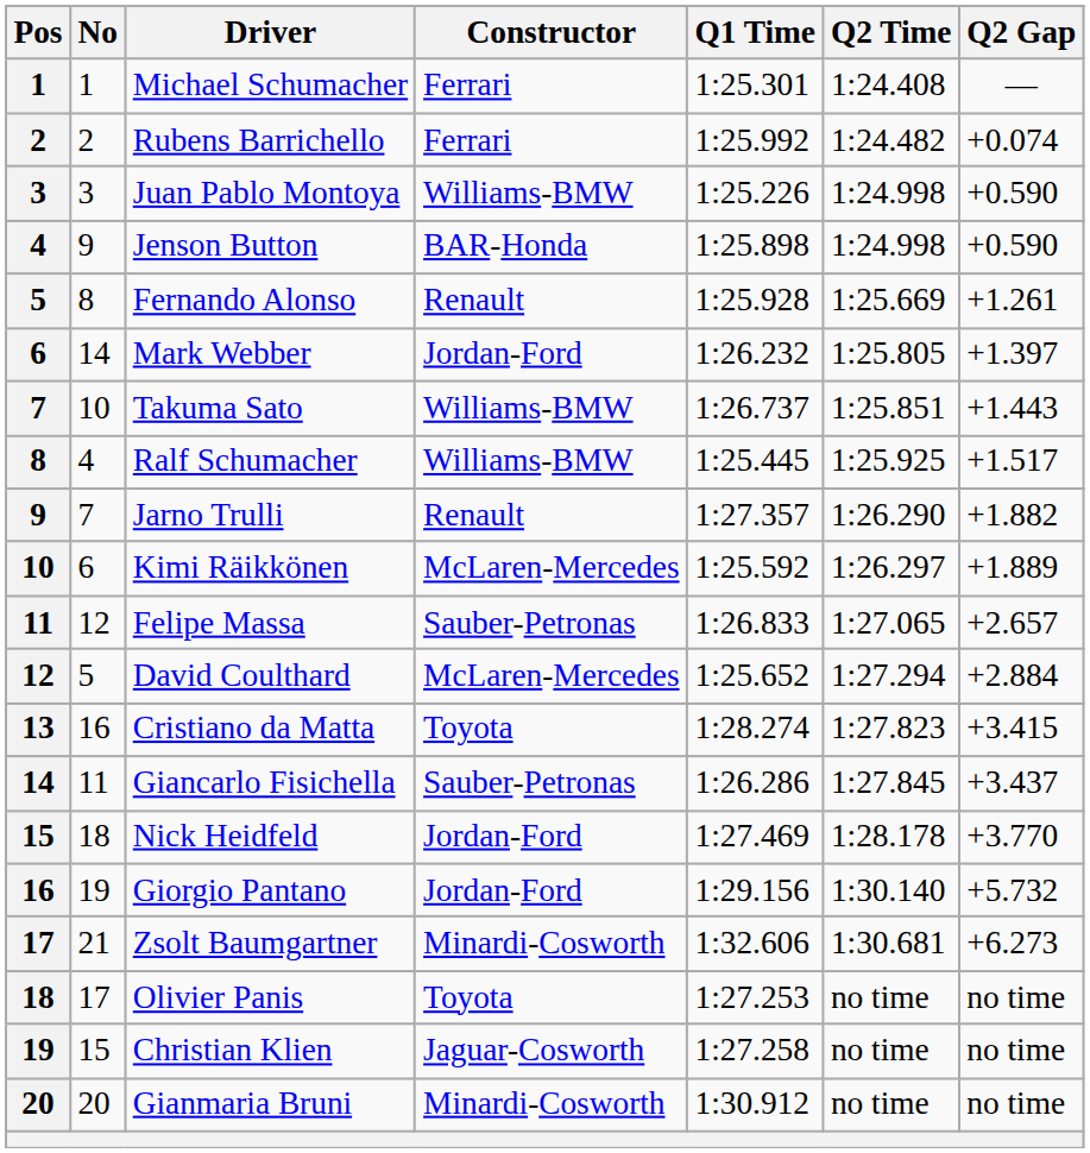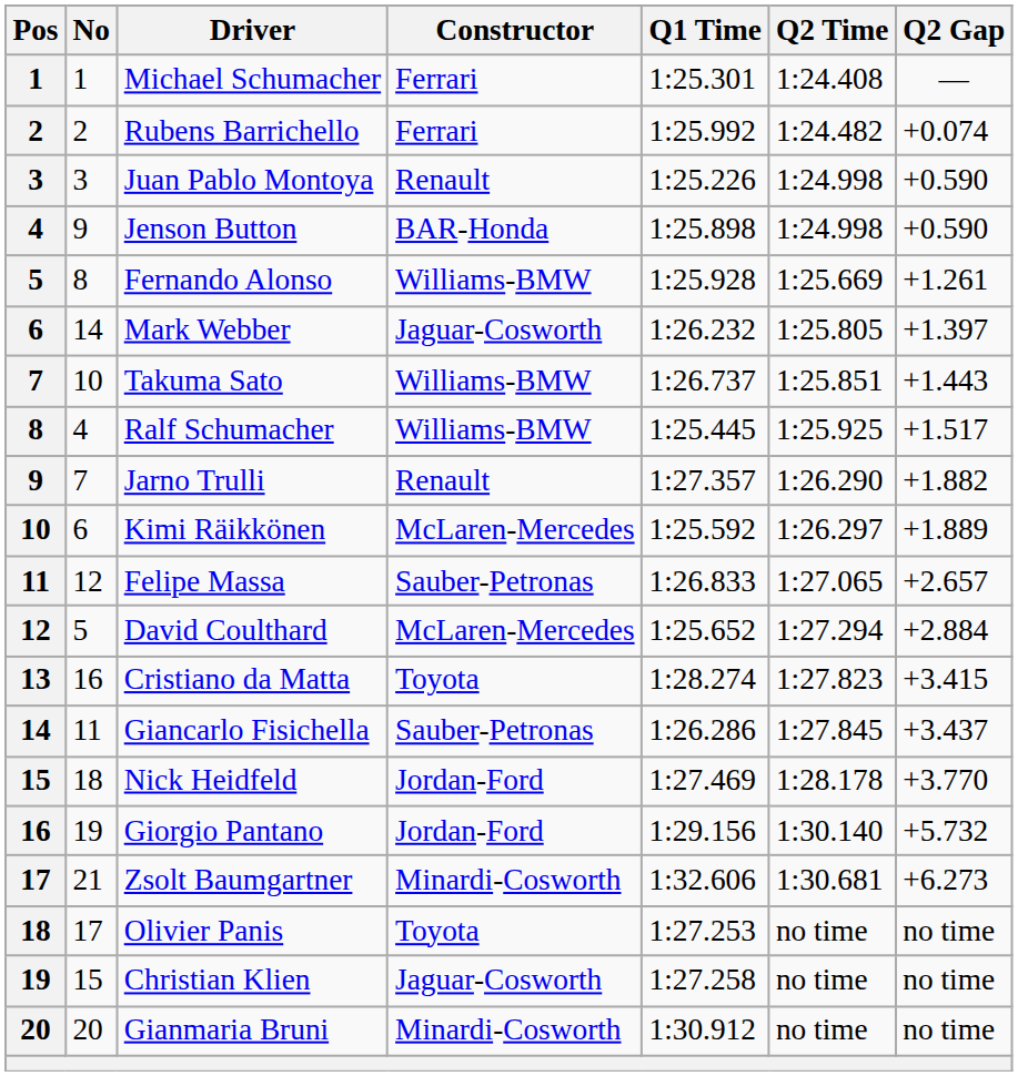Juan Pablo Montoya | Constructor: Williams-BMW -> Renault
Fernando Alonso | Constructor: Renault -> Williams-BMW
Mark Webber | Constructor: Jordan-Ford -> Jaguar-Cosworth
